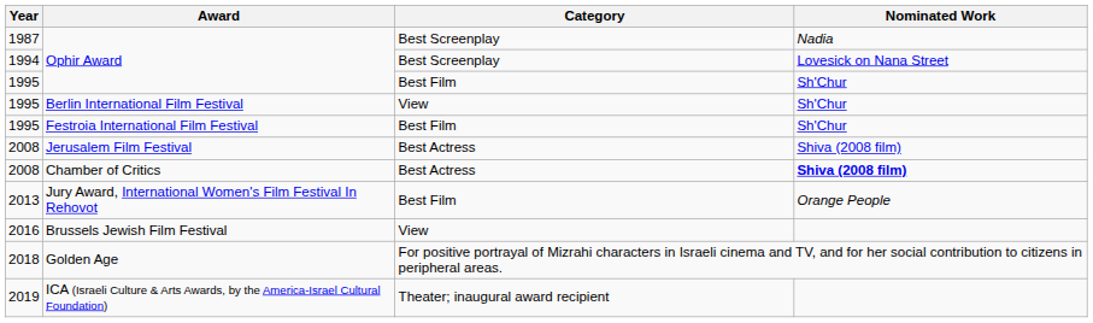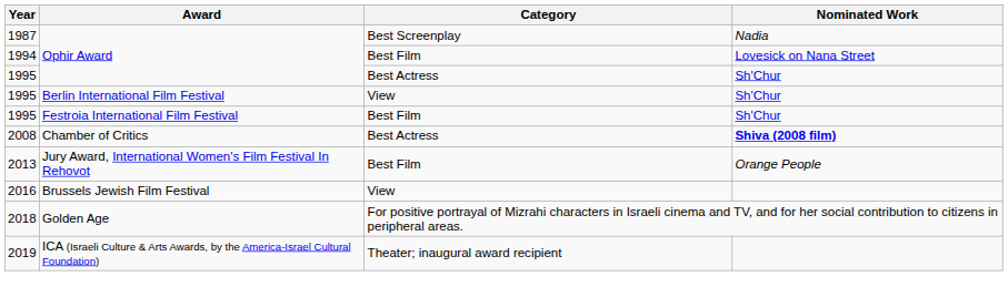1994 / Ophir Award | Category: Best Screenplay -> Best Film
1995 / Ophir Award | Category: Best Film -> Best Actress
- row: 2008 | Jerusalem Film Festival | Best Actress | Shiva (2008 film)
